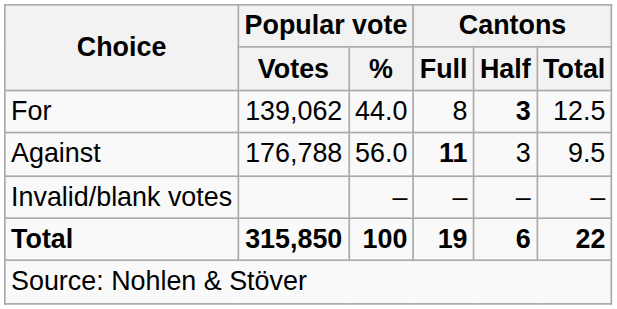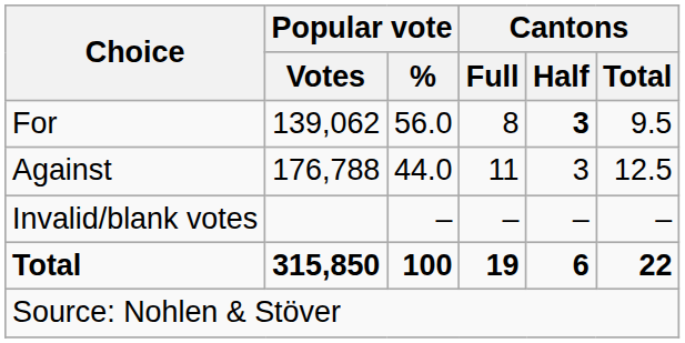For | Popular vote / %: 44.0 -> 56.0
For | Cantons / Total: 12.5 -> 9.5
Against | Popular vote / %: 56.0 -> 44.0
Against | Cantons / Full: bold -> normal
Against | Cantons / Total: 9.5 -> 12.5
